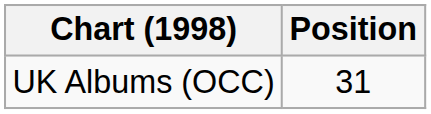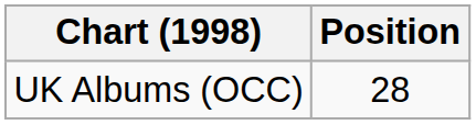UK Albums (OCC) | Position: 31 -> 28
